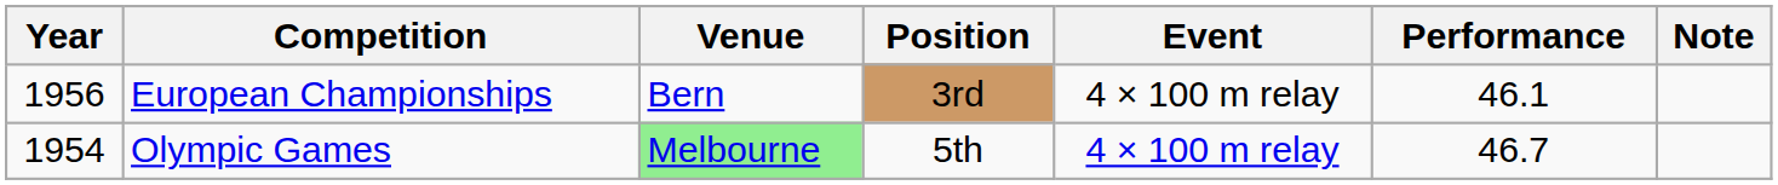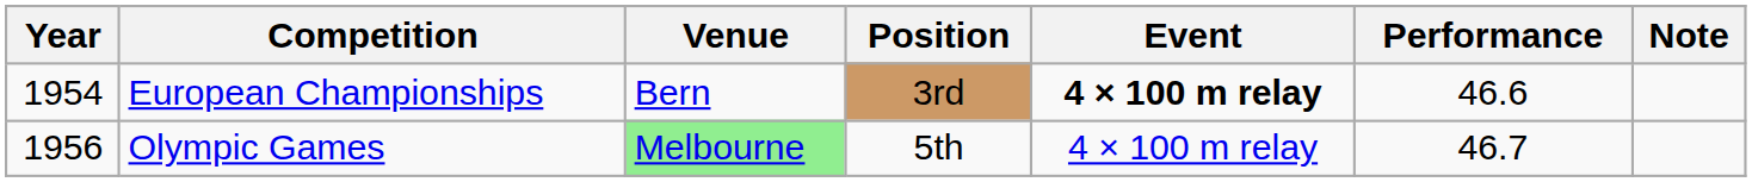European Championships | Year: 1956 -> 1954
European Championships | Event: normal -> bold
European Championships | Performance: 46.1 -> 46.6
Olympic Games | Year: 1954 -> 1956
